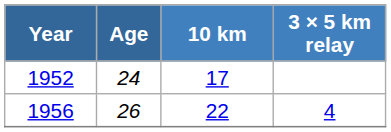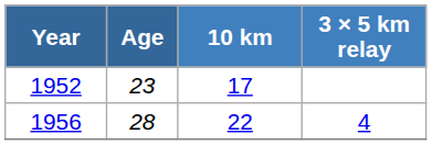1952 | Age: 24 -> 23
1956 | Age: 26 -> 28
